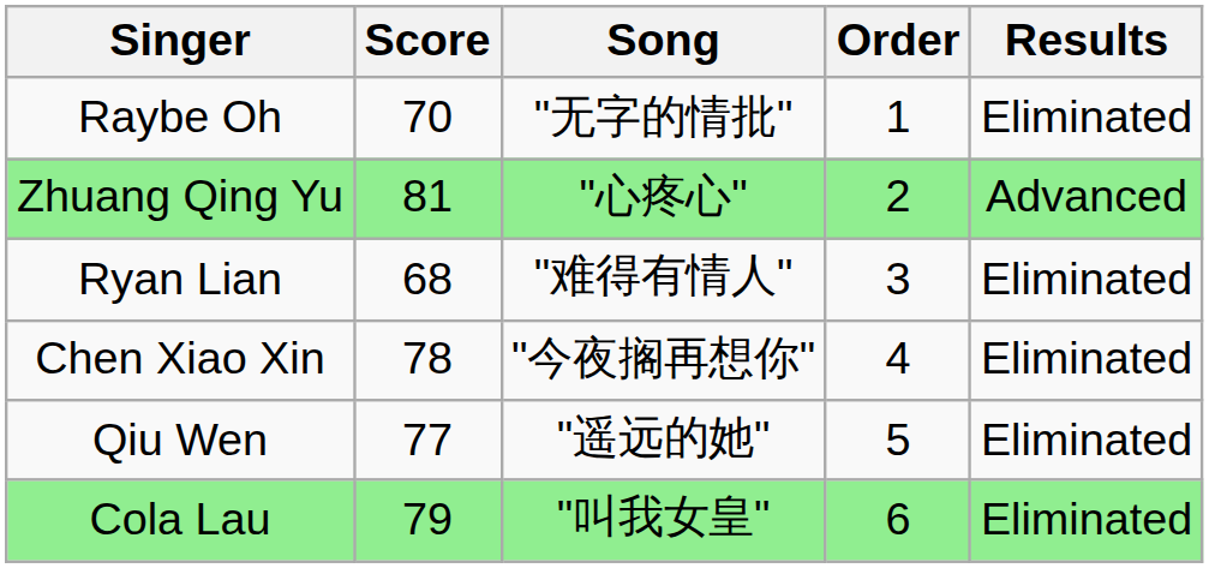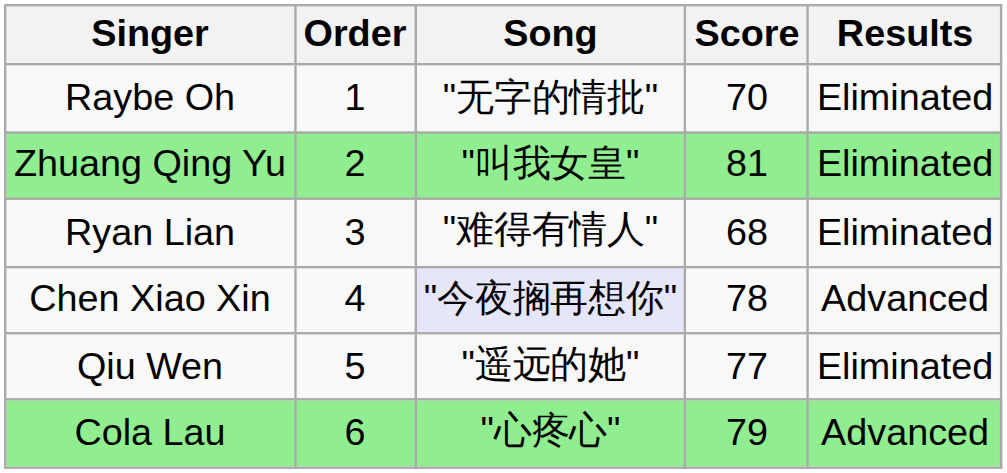columns swapped: Order <-> Score
Zhuang Qing Yu | Song: "心疼心" -> "叫我女皇"
Zhuang Qing Yu | Results: Advanced -> Eliminated
Chen Xiao Xin | Song: no background -> lavender background
Chen Xiao Xin | Results: Eliminated -> Advanced
Cola Lau | Song: "叫我女皇" -> "心疼心"
Cola Lau | Results: Eliminated -> Advanced
